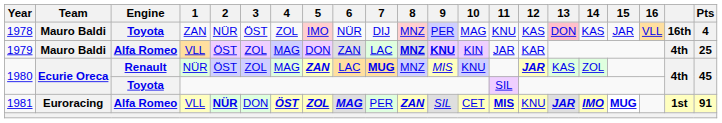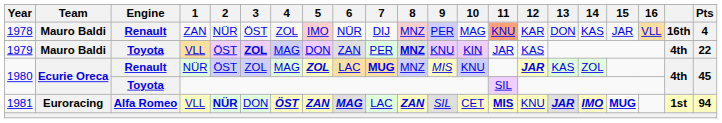1978 | Engine: Toyota -> Renault
1978 | 11: no background -> lightsalmon background
1978 | 12: KAS -> KAR
1978 | 13: pink background -> no background
1979 | Engine: Alfa Romeo -> Toyota
1979 | 3: normal -> bold
1979 | 7: LAC -> PER
1979 | 9: bold -> normal
1979 | 12: KAR -> KAS
1979 | Pts: 25 -> 22
1980 / NÜR | 5: ZAN -> ZOL
1981 | 5: ZOL -> ZAN
1981 | 7: PER -> LAC
1981 | Pts: 91 -> 94
